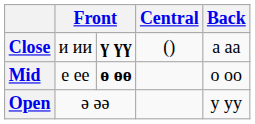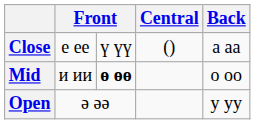Close | column 2: и ии -> е ее
Close | column 3: bold -> normal
Mid | column 2: е ее -> и ии
